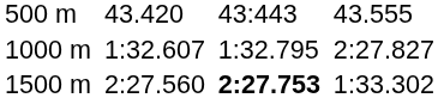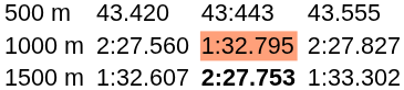1000 m | column 3: 1:32.607 -> 2:27.560
1000 m | column 5: no background -> lightsalmon background
1500 m | column 3: 2:27.560 -> 1:32.607
